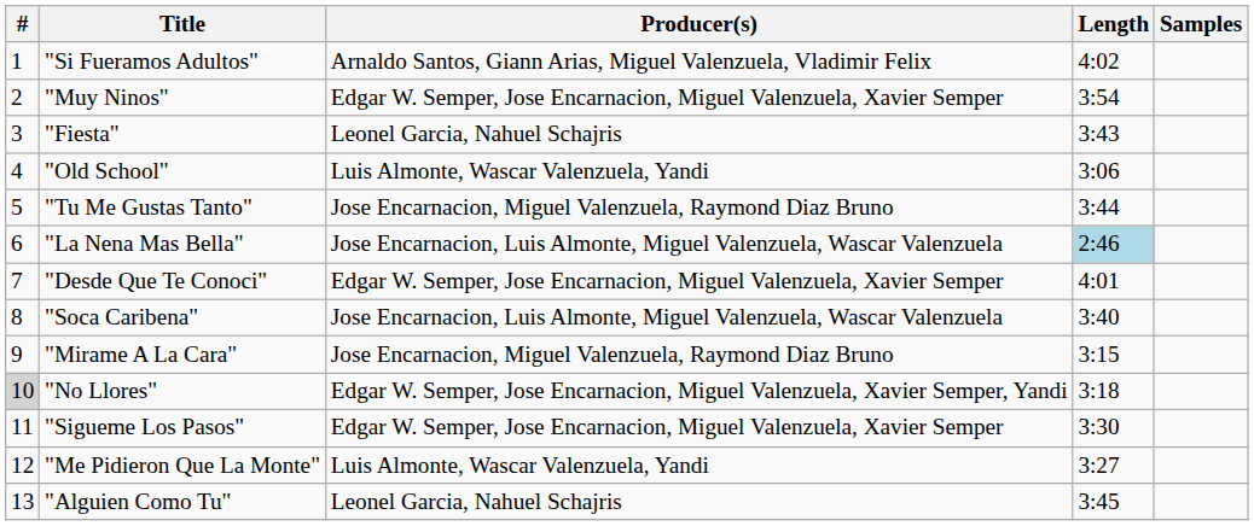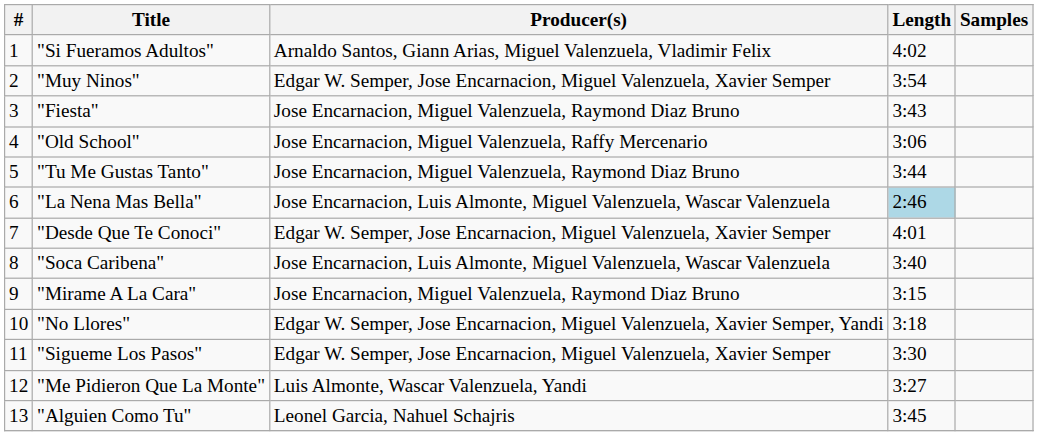"Fiesta" | Producer(s): Leonel Garcia, Nahuel Schajris -> Jose Encarnacion, Miguel Valenzuela, Raymond Diaz Bruno
"Old School" | Producer(s): Luis Almonte, Wascar Valenzuela, Yandi -> Jose Encarnacion, Miguel Valenzuela, Raffy Mercenario
"No Llores" | #: lightgrey background -> no background
